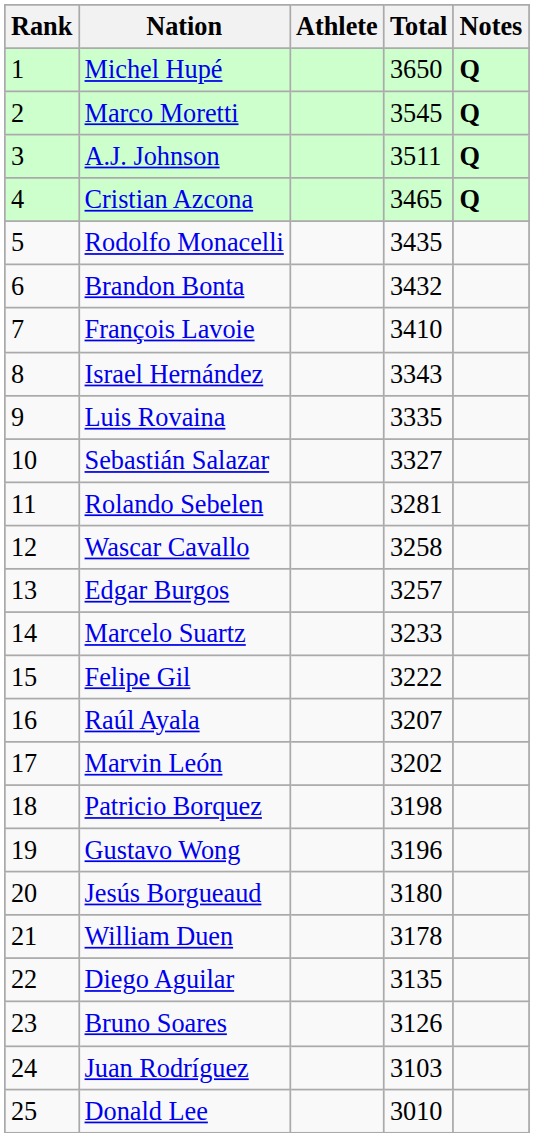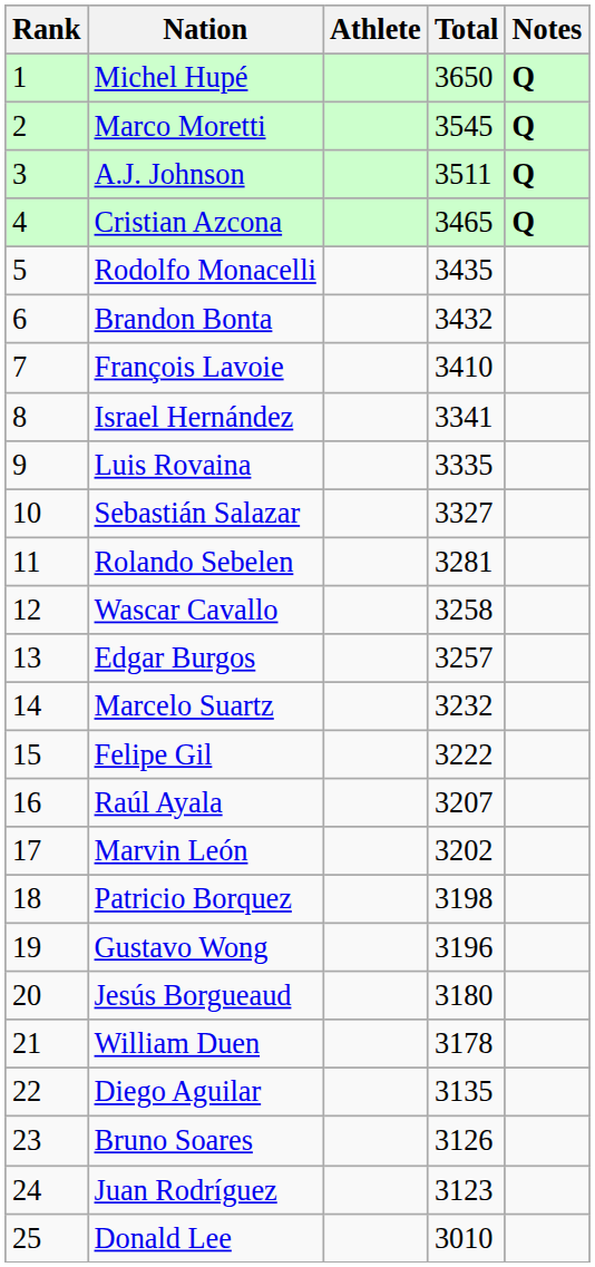Israel Hernández | Total: 3343 -> 3341
Marcelo Suartz | Total: 3233 -> 3232
Juan Rodríguez | Total: 3103 -> 3123
